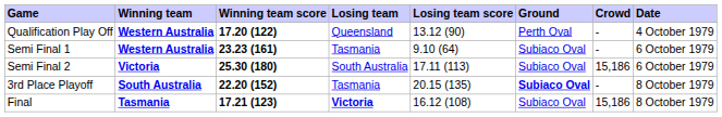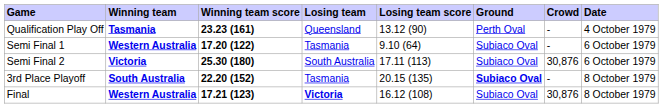Qualification Play Off | Winning team: Western Australia -> Tasmania
Qualification Play Off | Winning team score: 17.20 (122) -> 23.23 (161)
Semi Final 1 | Winning team score: 23.23 (161) -> 17.20 (122)
Semi Final 2 | Crowd: 15,186 -> 30,876
Final | Winning team: Tasmania -> Western Australia
Final | Crowd: 15,186 -> 30,876
